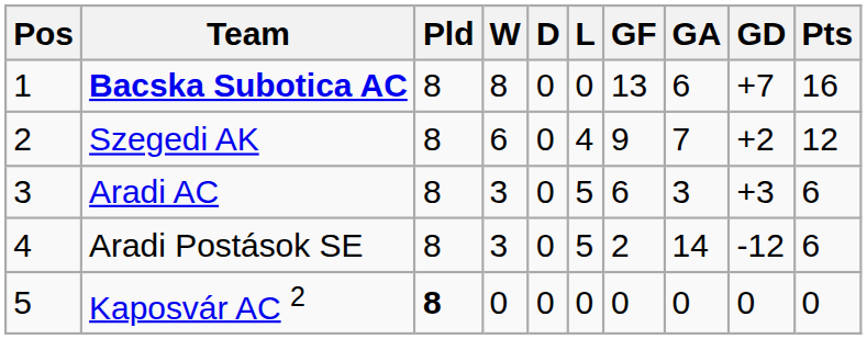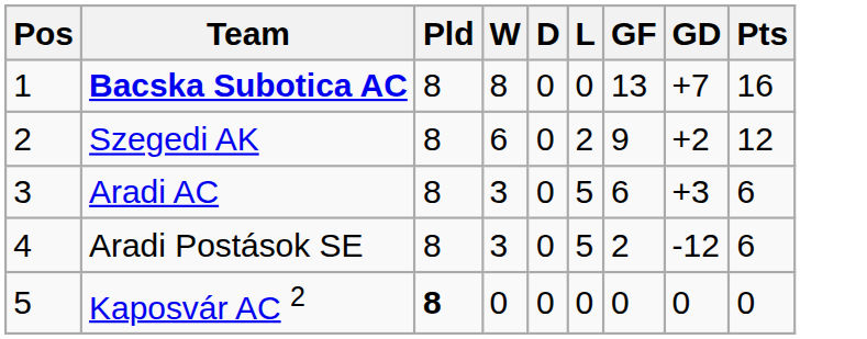- column: GA | 6 | 7 | 3 | 14 | 0
Szegedi AK | L: 4 -> 2
